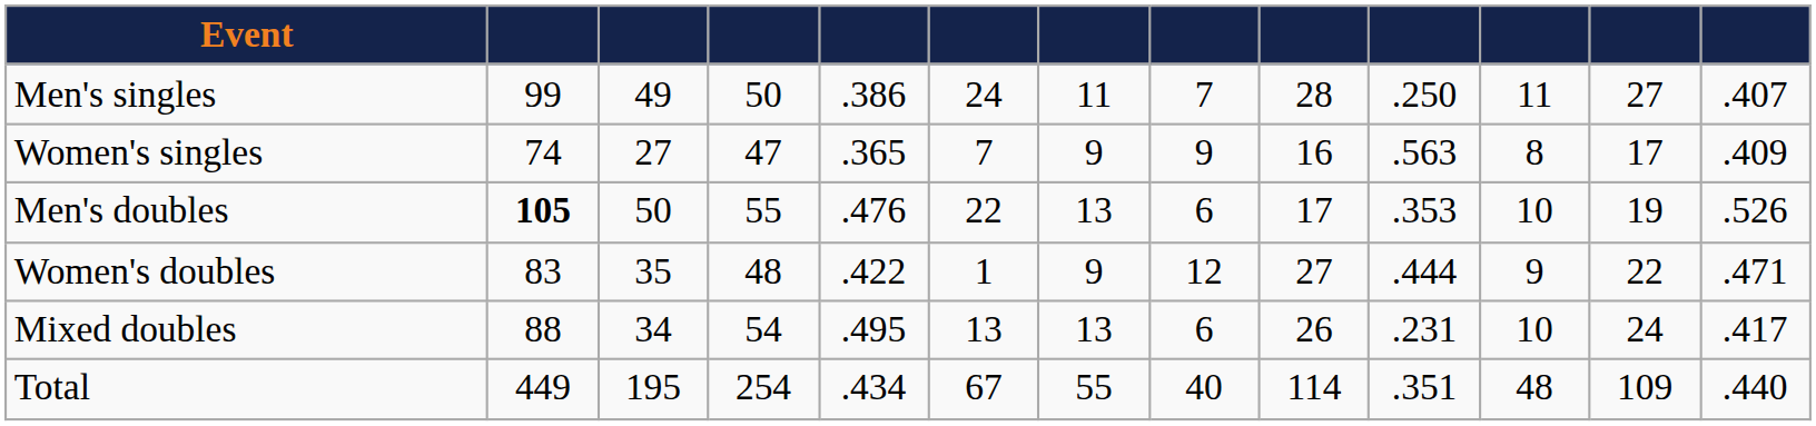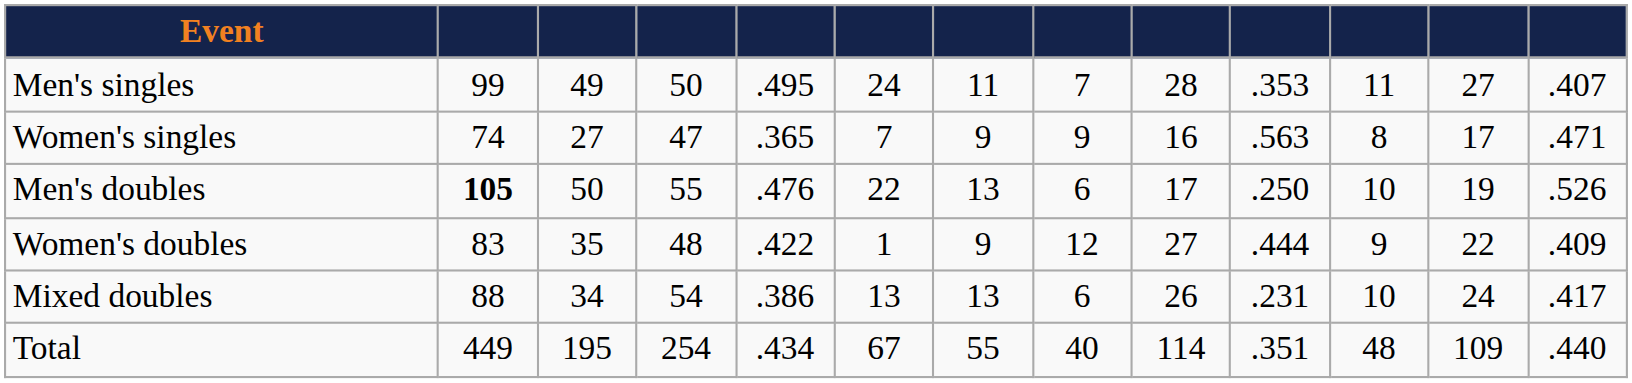Men's singles | column 5: .386 -> .495
Men's singles | column 10: .250 -> .353
Women's singles | column 13: .409 -> .471
Men's doubles | column 10: .353 -> .250
Women's doubles | column 13: .471 -> .409
Mixed doubles | column 5: .495 -> .386
